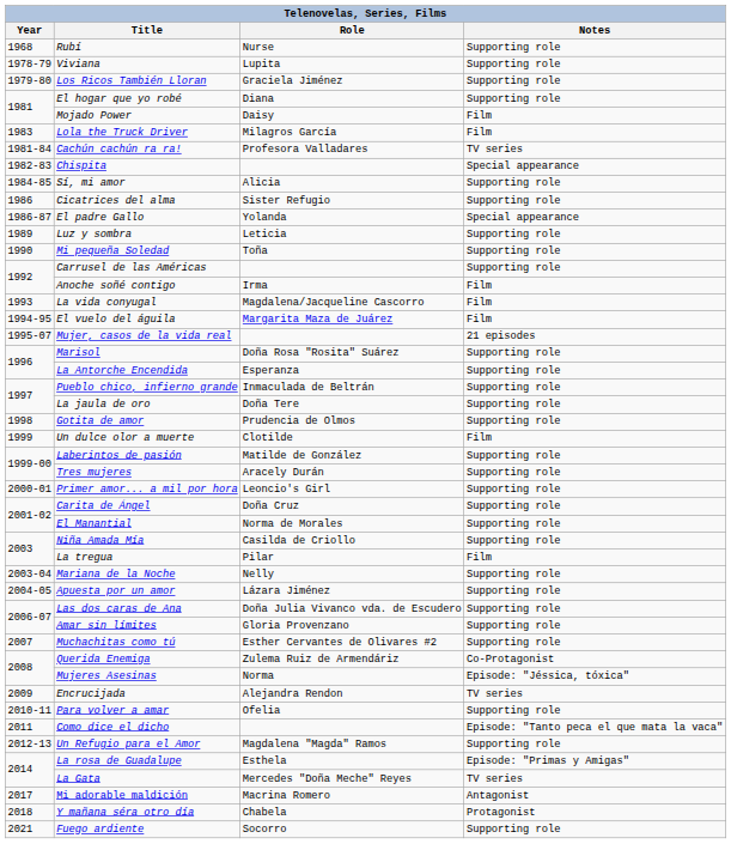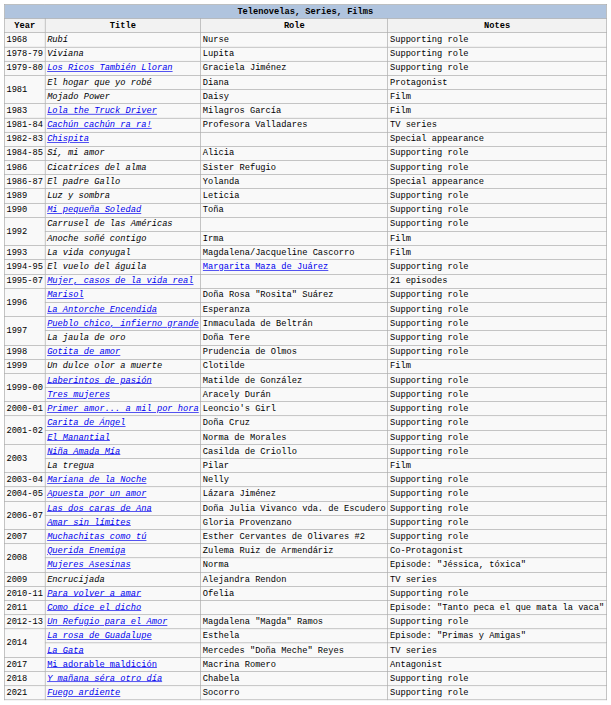El hogar que yo robé | Notes: Supporting role -> Protagonist
El vuelo del águila | Notes: Film -> Supporting role
Y mañana séra otro día | Notes: Protagonist -> Supporting role
